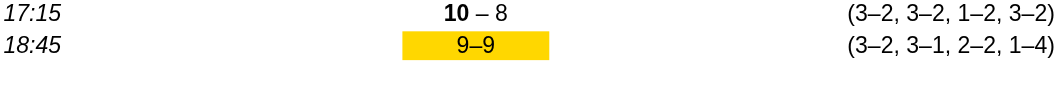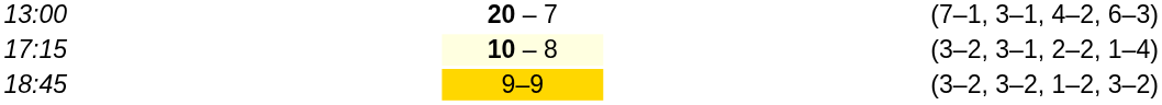+ row: 13:00 | 20 – 7 | (7–1, 3–1, 4–2, 6–3)
17:15 | column 3: no background -> lightyellow background
17:15 | column 5: (3–2, 3–2, 1–2, 3–2) -> (3–2, 3–1, 2–2, 1–4)
18:45 | column 5: (3–2, 3–1, 2–2, 1–4) -> (3–2, 3–2, 1–2, 3–2)
